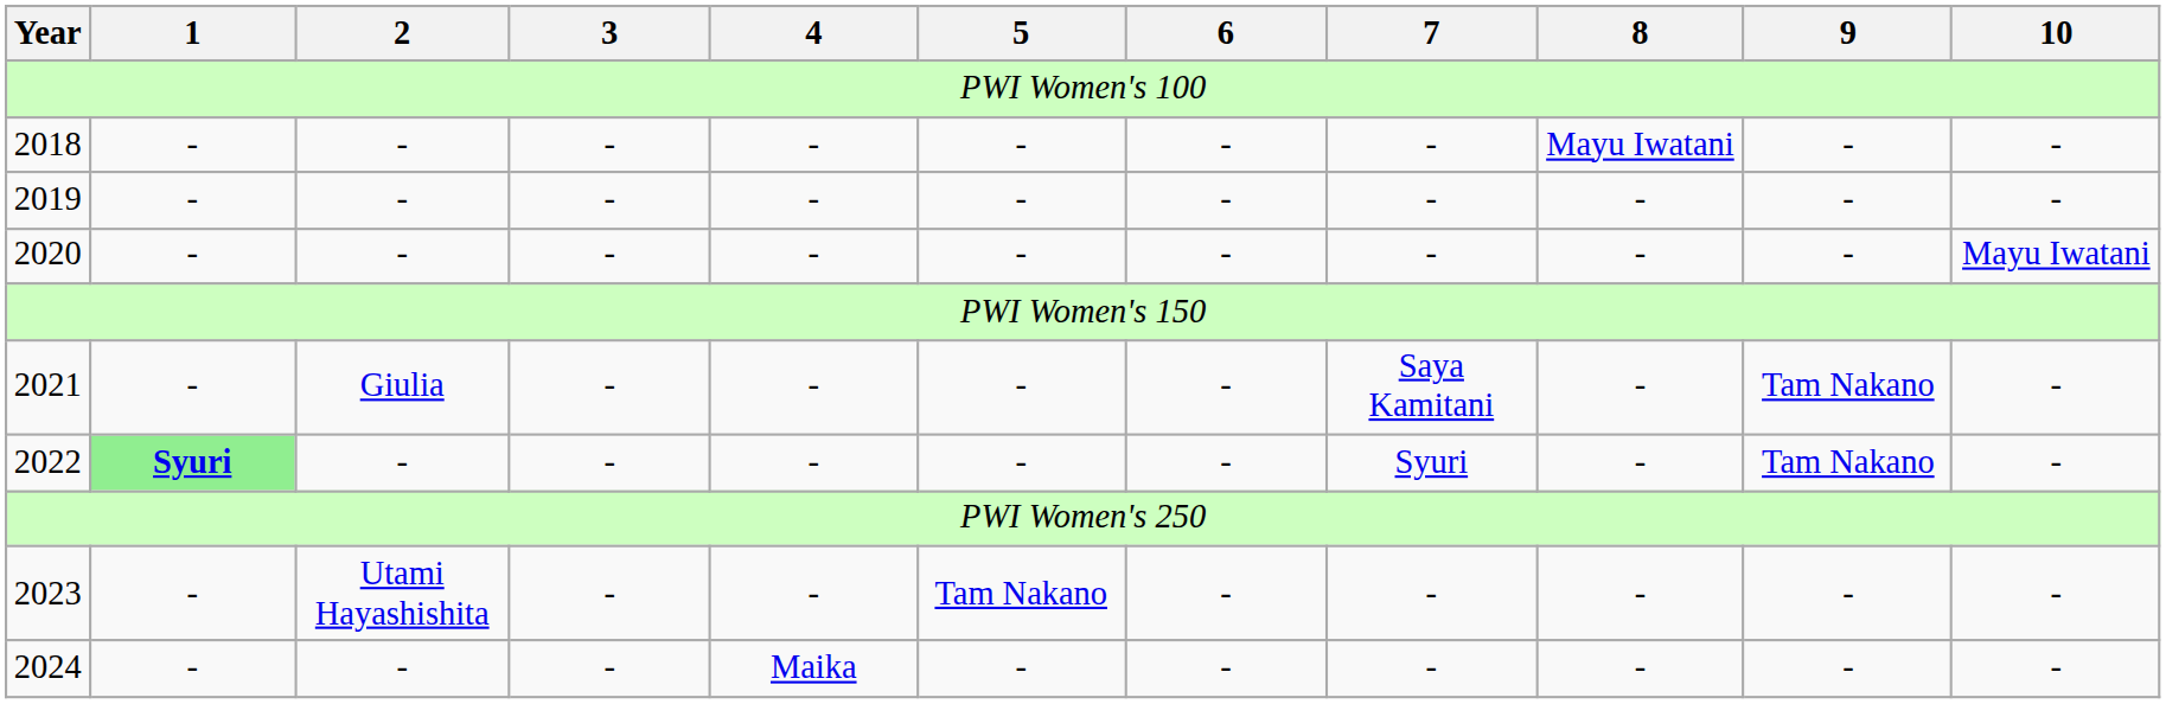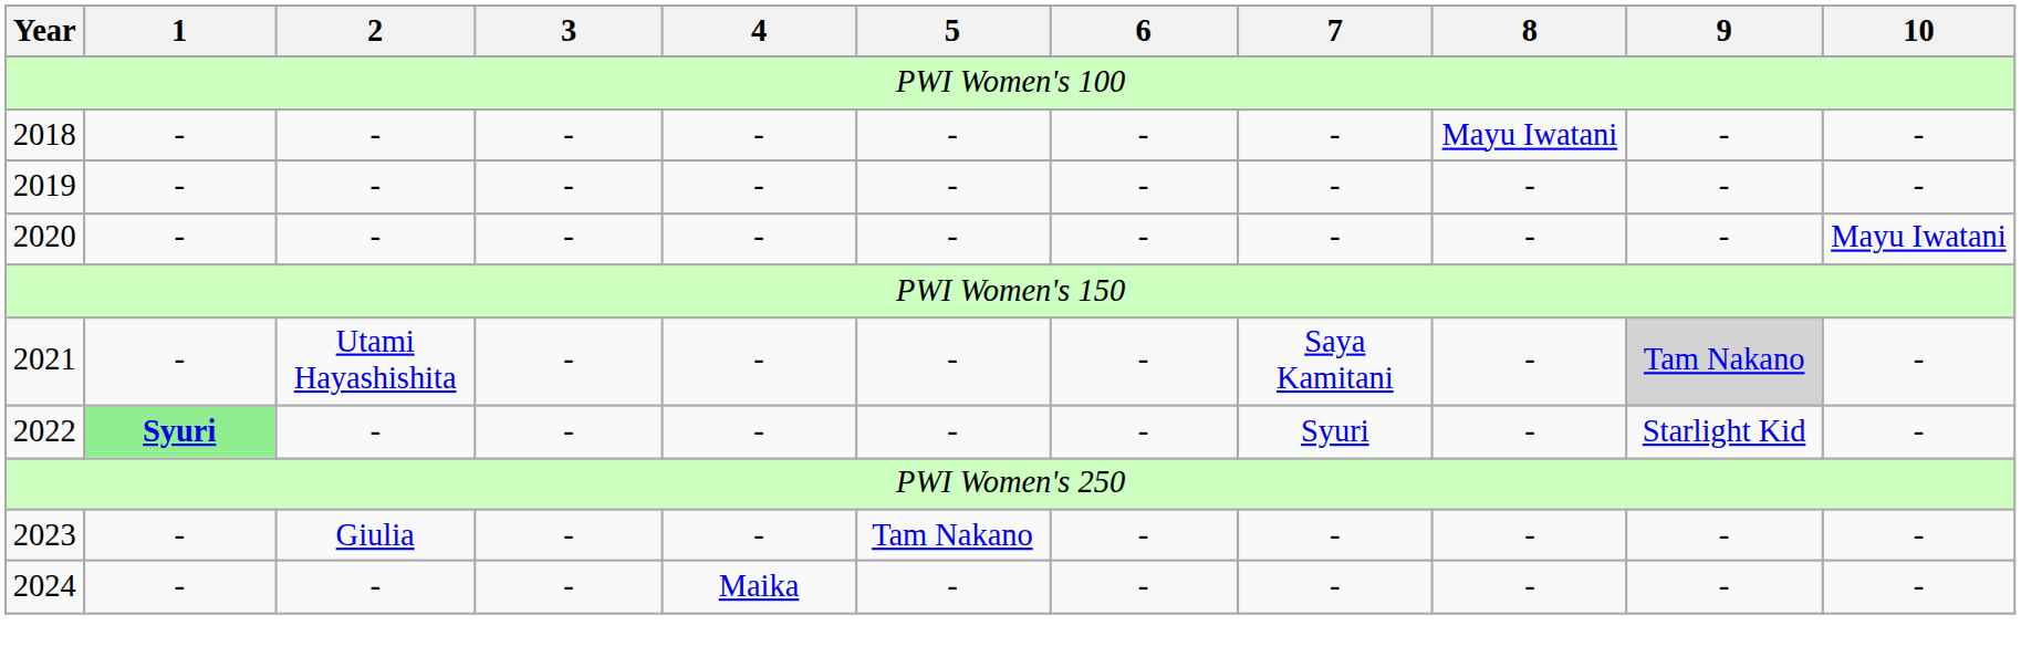2021 | 2: Giulia -> Utami Hayashishita
2021 | 9: no background -> lightgrey background
2022 | 9: Tam Nakano -> Starlight Kid
2023 | 2: Utami Hayashishita -> Giulia
